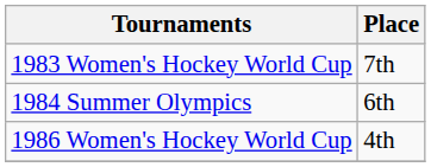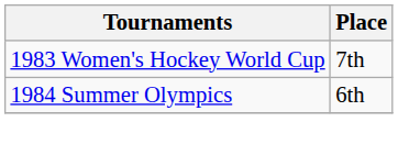- row: 1986 Women's Hockey World Cup | 4th
